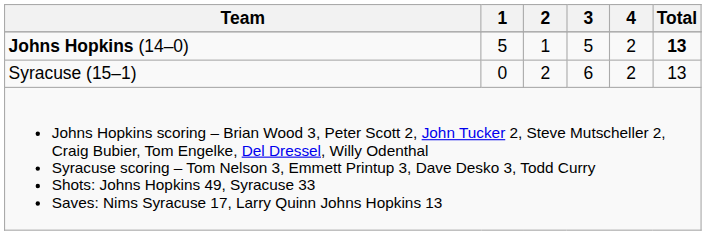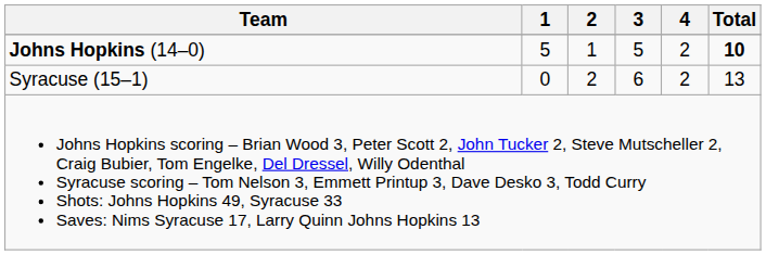Johns Hopkins (14–0) | Total: 13 -> 10
